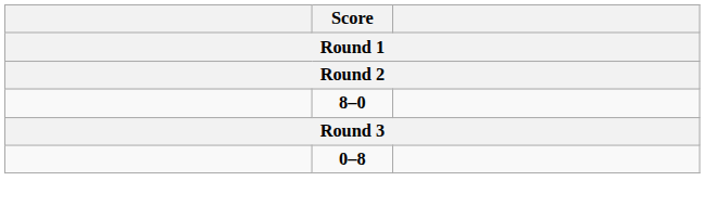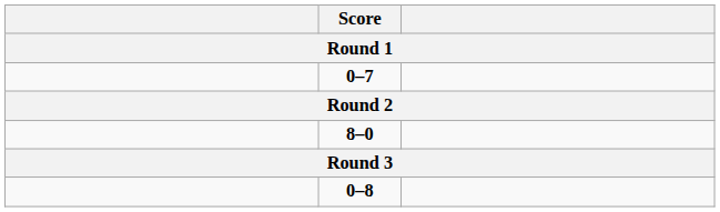+ row: 0–7
